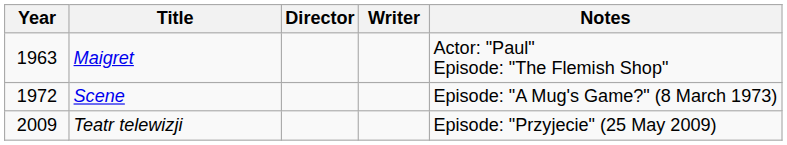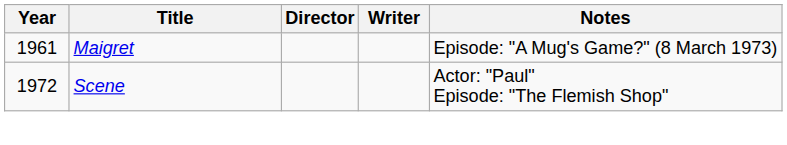Maigret | Year: 1963 -> 1961
Maigret | Notes: Actor: "Paul" Episode: "The Flemish Shop" -> Episode: "A Mug's Game?" (8 March 1973)
Scene | Notes: Episode: "A Mug's Game?" (8 March 1973) -> Actor: "Paul" Episode: "The Flemish Shop"
- row: 2009 | Teatr telewizji | Episode: "Przyjecie" (25 May 2009)
